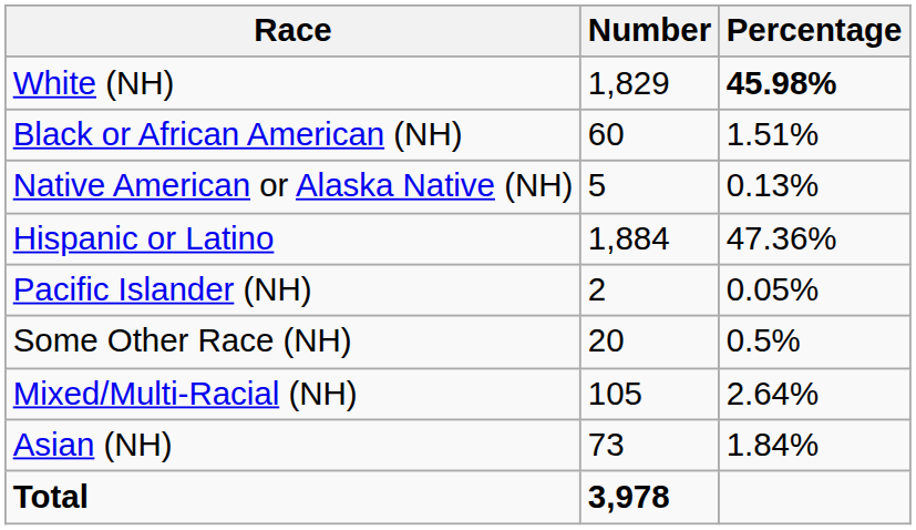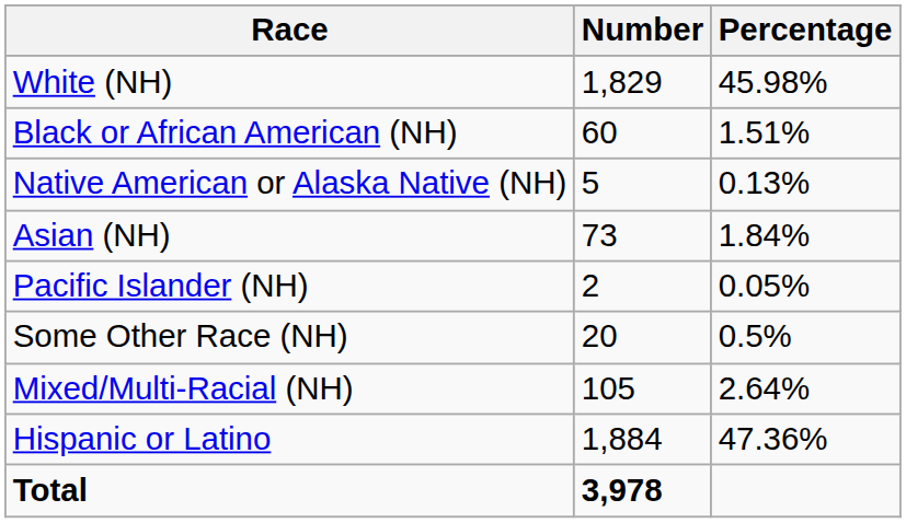White (NH) | Percentage: bold -> normal
rows swapped: Asian (NH) <-> Hispanic or Latino
